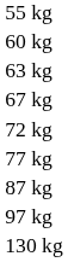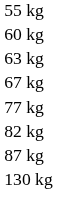- row: 72 kg
+ row: 82 kg
- row: 97 kg
